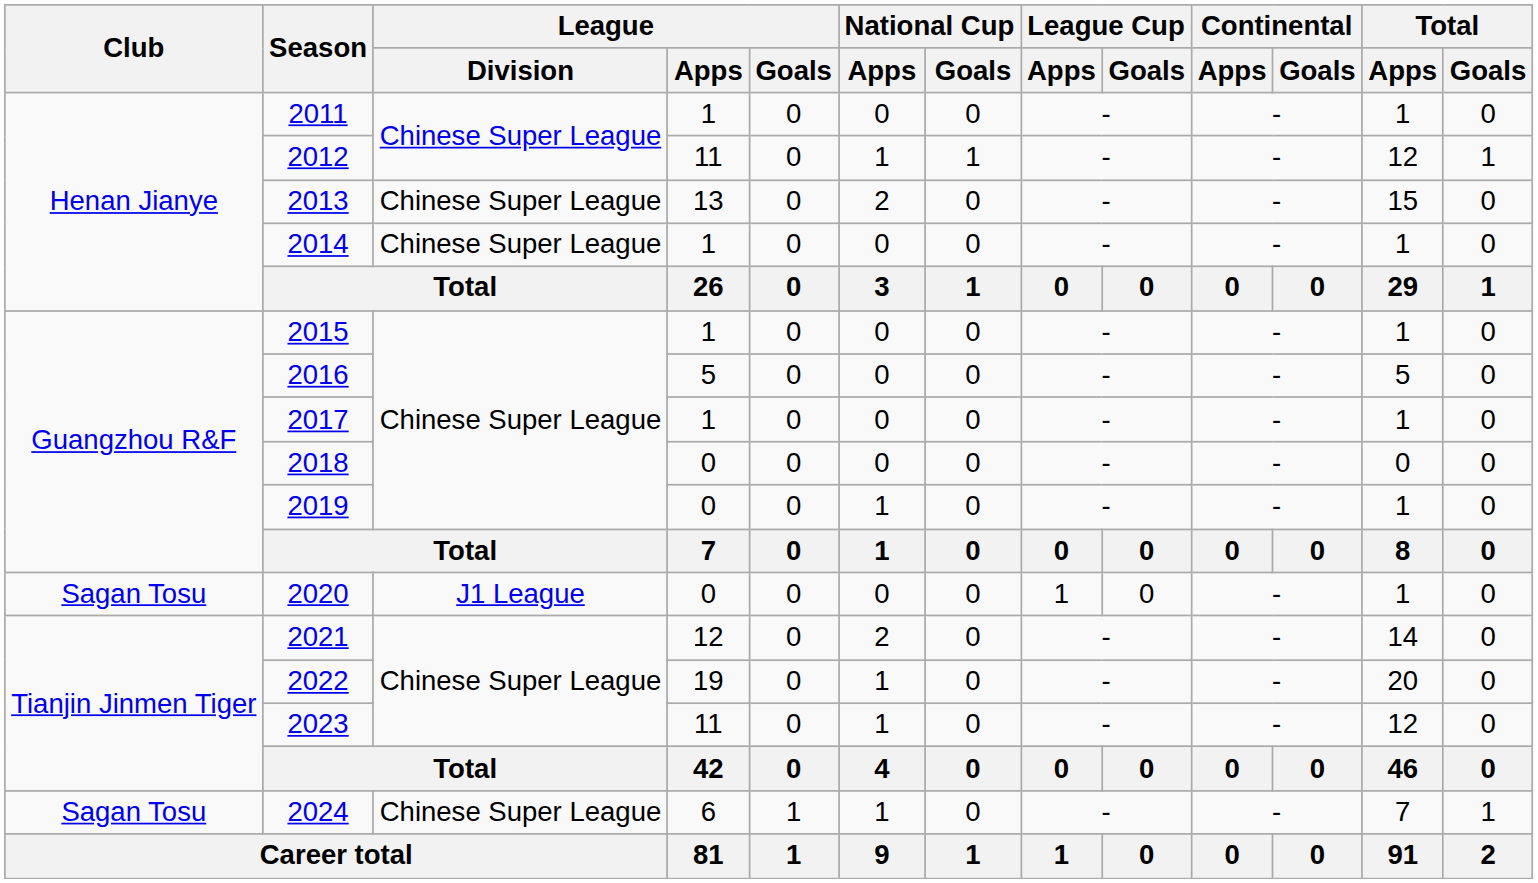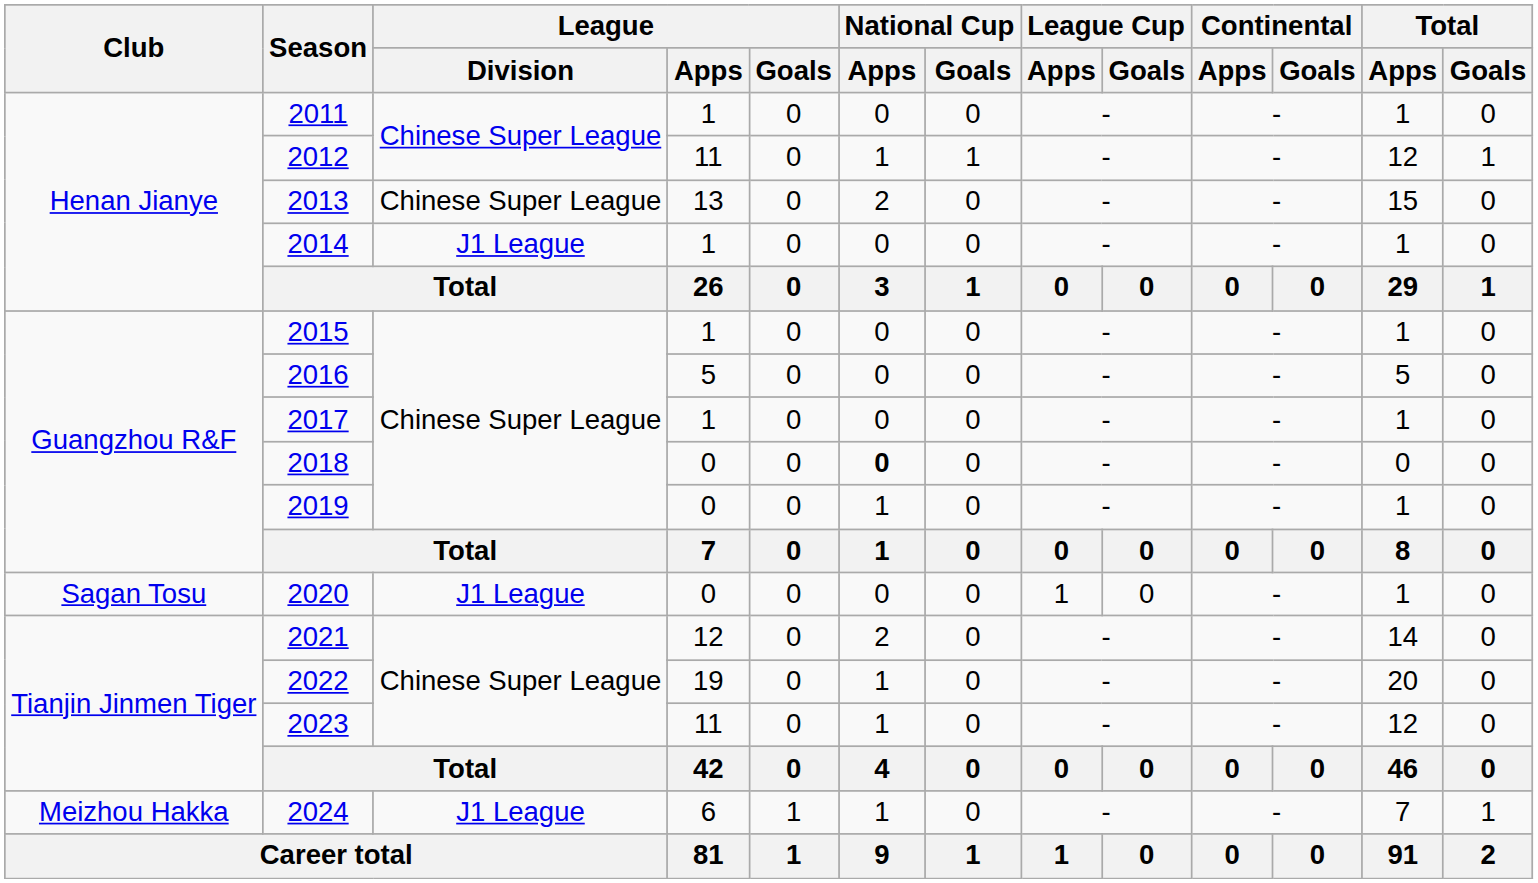2014 | League / Division: Chinese Super League -> J1 League
2018 | National Cup / Apps: normal -> bold
2024 | Club: Sagan Tosu -> Meizhou Hakka
2024 | League / Division: Chinese Super League -> J1 League
